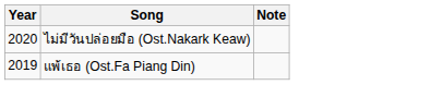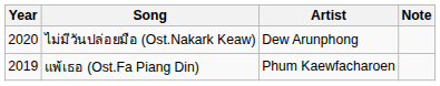+ column: Artist | Dew Arunphong | Phum Kaewfacharoen
